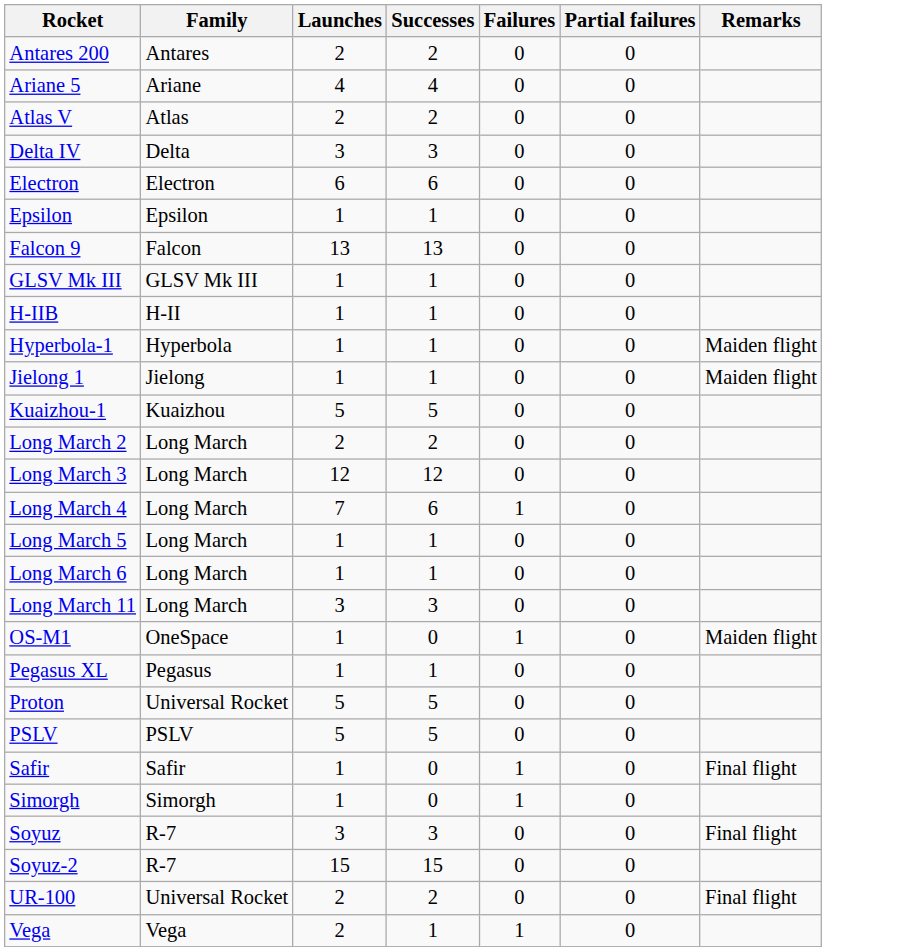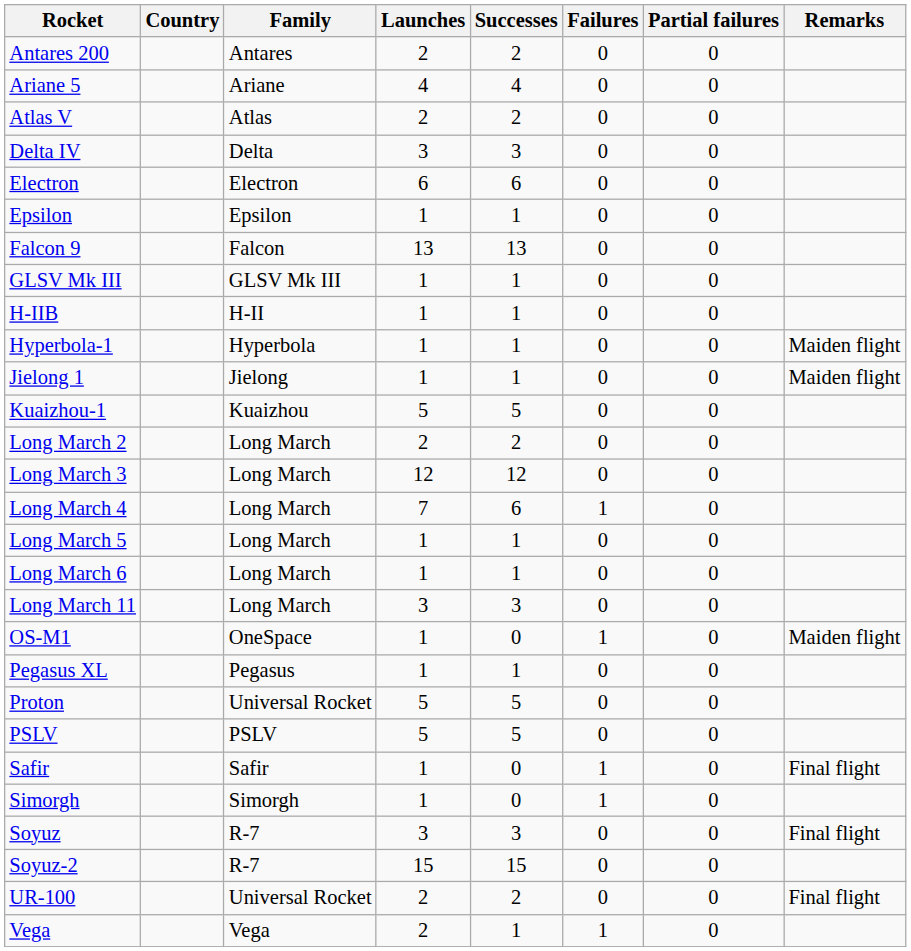+ column: Country
